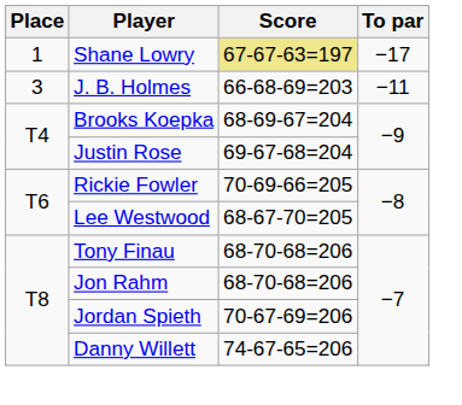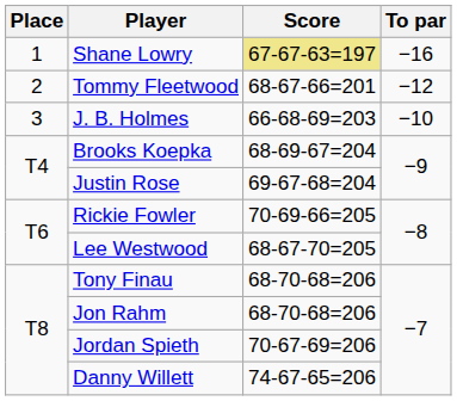Shane Lowry | To par: −17 -> −16
+ row: 2 | Tommy Fleetwood | 68-67-66=201 | −12
J. B. Holmes | To par: −11 -> −10
